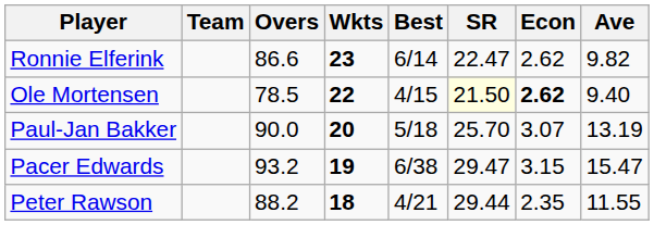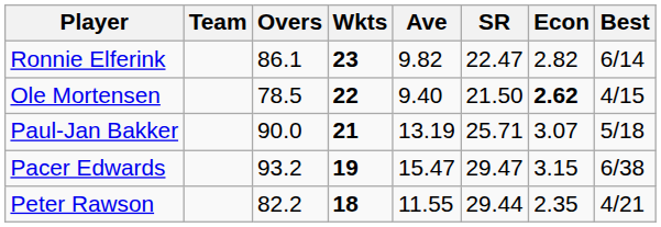columns swapped: Ave <-> Best
Ronnie Elferink | Overs: 86.6 -> 86.1
Ronnie Elferink | Econ: 2.62 -> 2.82
Ole Mortensen | SR: lightyellow background -> no background
Paul-Jan Bakker | Wkts: 20 -> 21
Paul-Jan Bakker | SR: 25.70 -> 25.71
Peter Rawson | Overs: 88.2 -> 82.2
